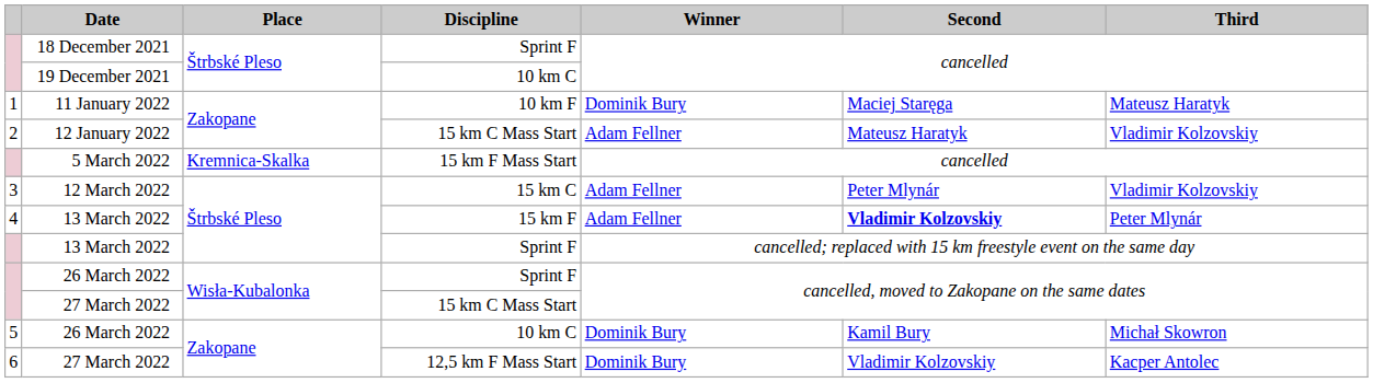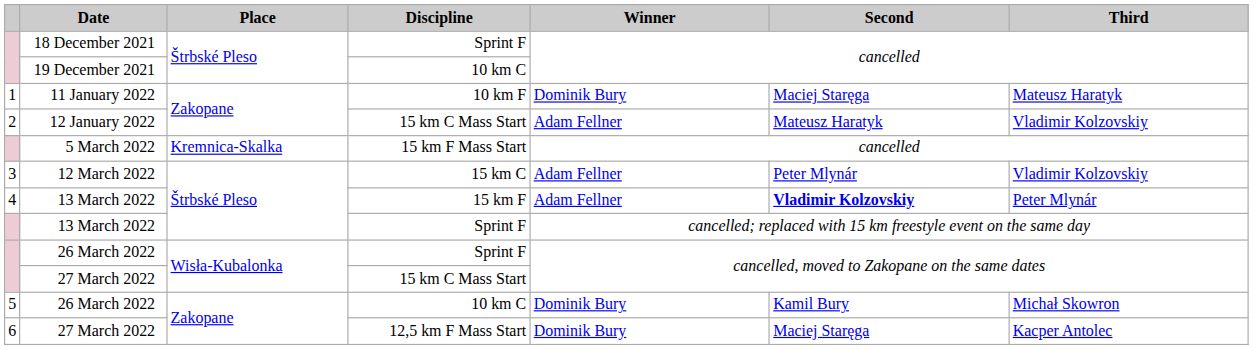27 March 2022 / 12,5 km F Mass Start | Second: Vladimir Kolzovskiy -> Maciej Staręga
